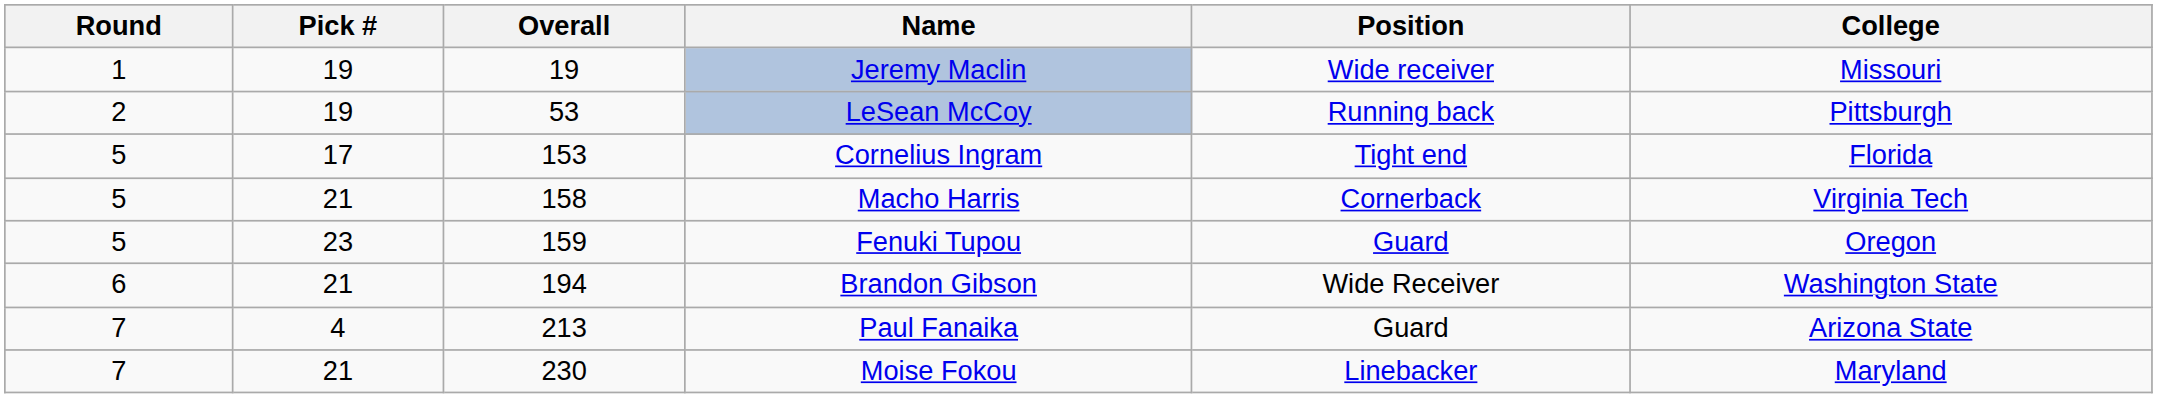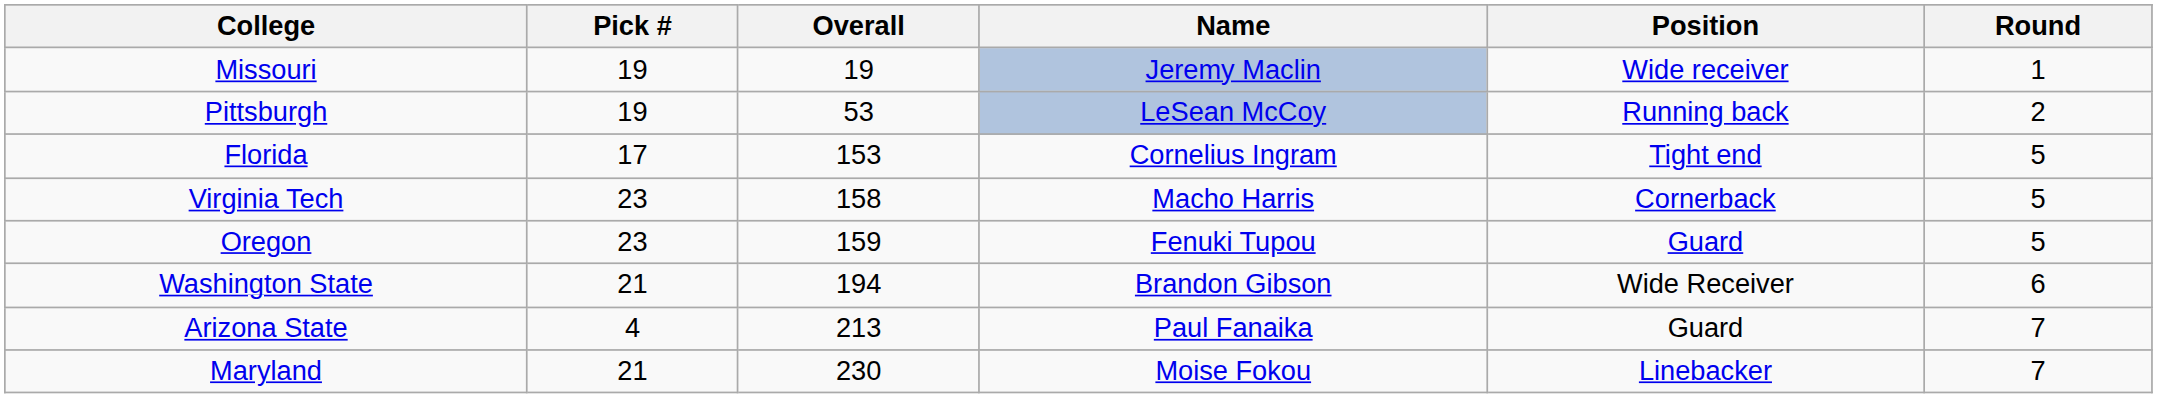columns swapped: Round <-> College
Macho Harris | Pick #: 21 -> 23
